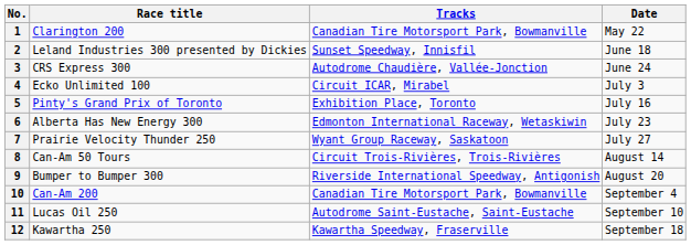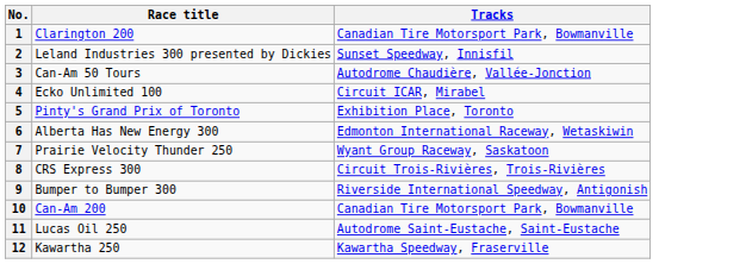- column: Date | May 22 | June 18 | June 24 | July 3 | July 16 | July 23 | July 27 | August 14 | August 20 | September 4 | September 10 | September 18
3 | Race title: CRS Express 300 -> Can-Am 50 Tours
8 | Race title: Can-Am 50 Tours -> CRS Express 300
